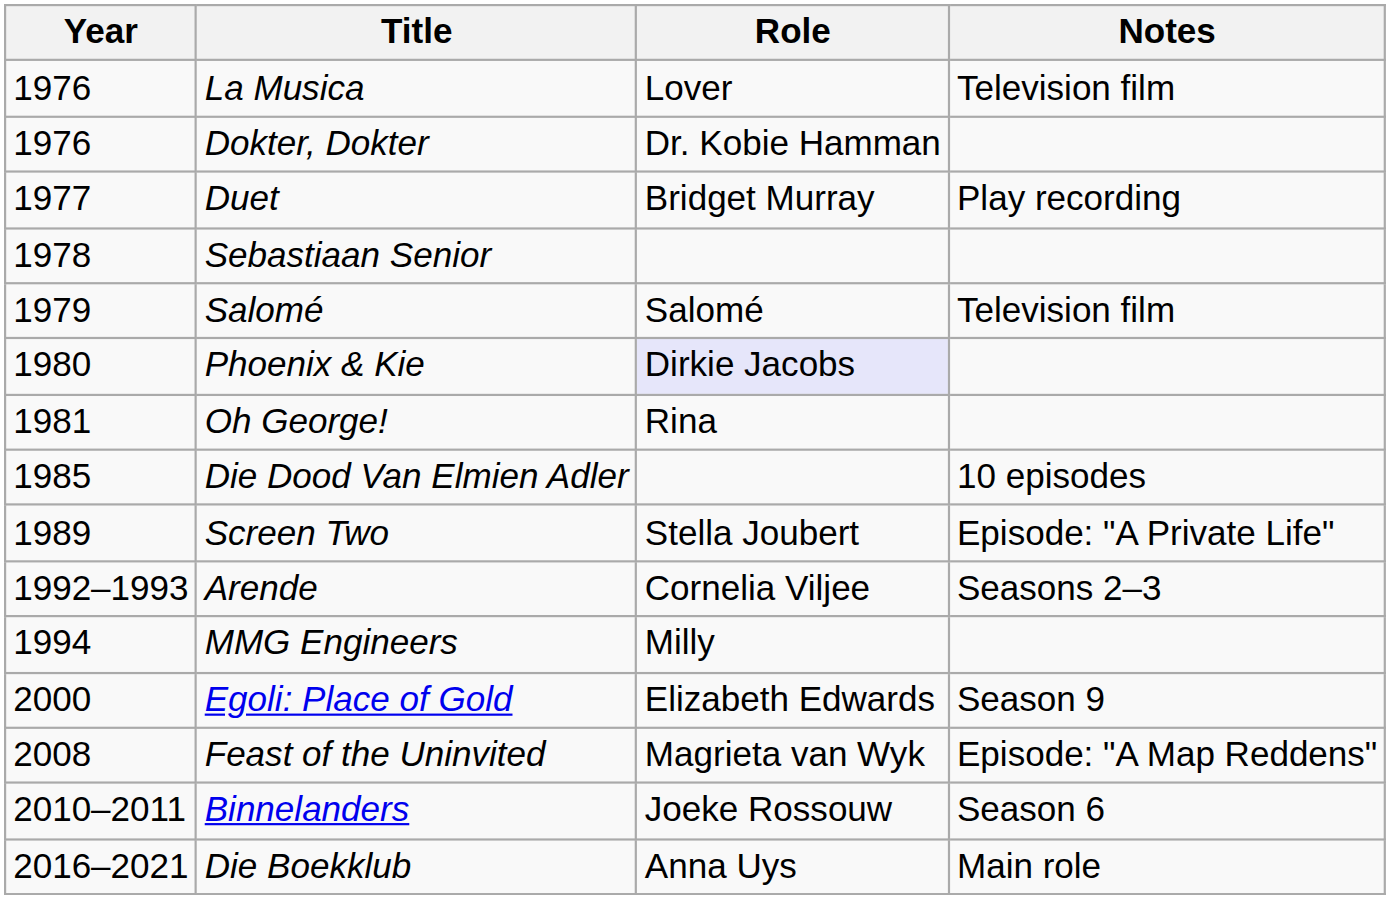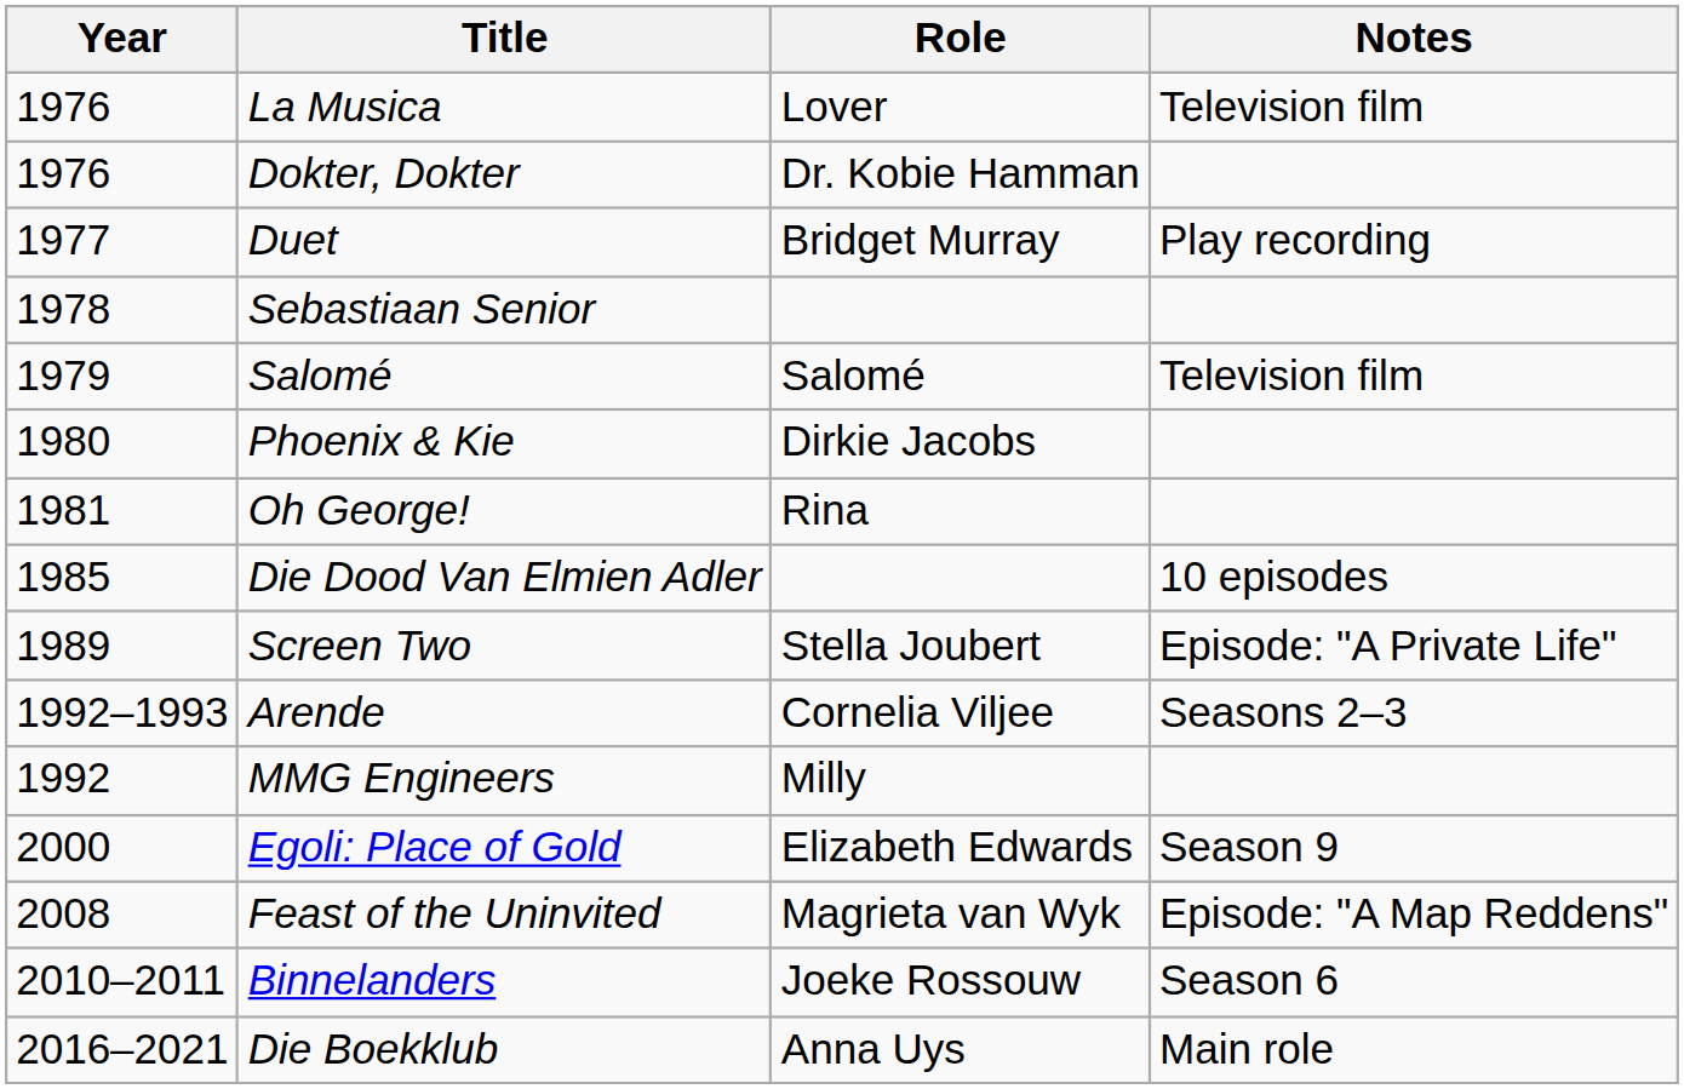Phoenix & Kie | Role: lavender background -> no background
MMG Engineers | Year: 1994 -> 1992
